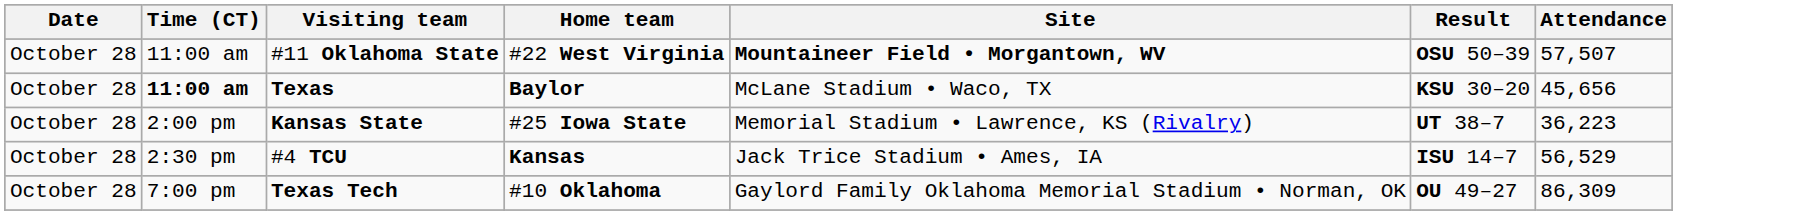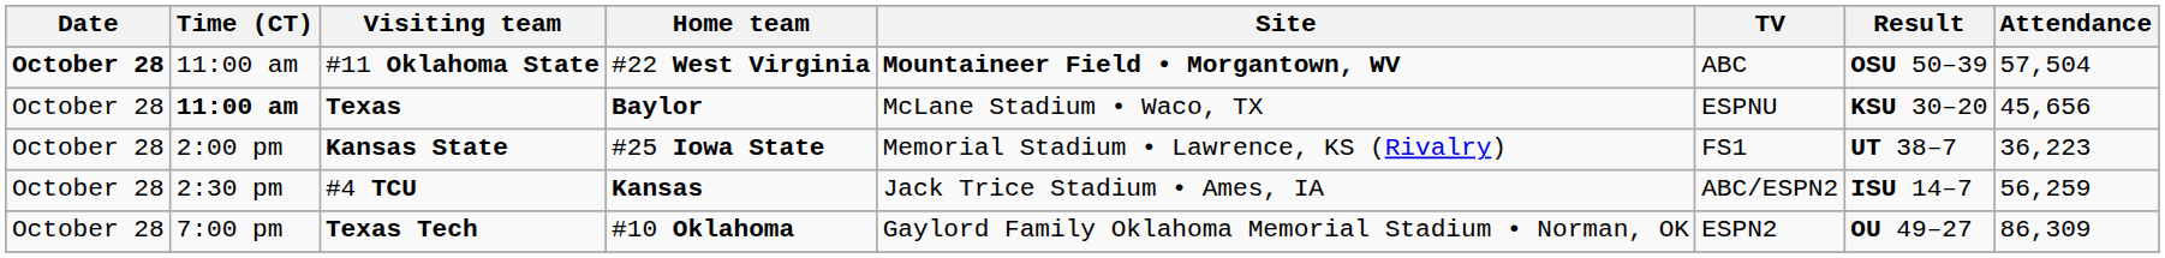+ column: TV | ABC | ESPNU | FS1 | ABC/ESPN2 | ESPN2
#11 Oklahoma State | Date: normal -> bold
#11 Oklahoma State | Attendance: 57,507 -> 57,504
#4 TCU | Attendance: 56,529 -> 56,259
